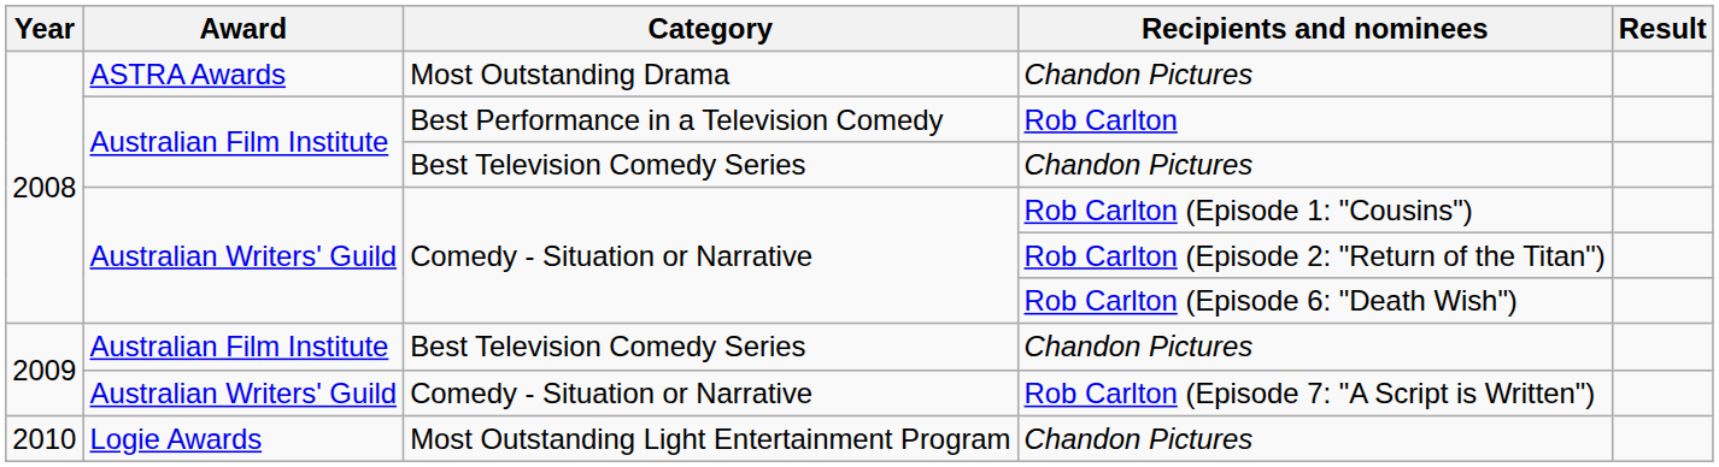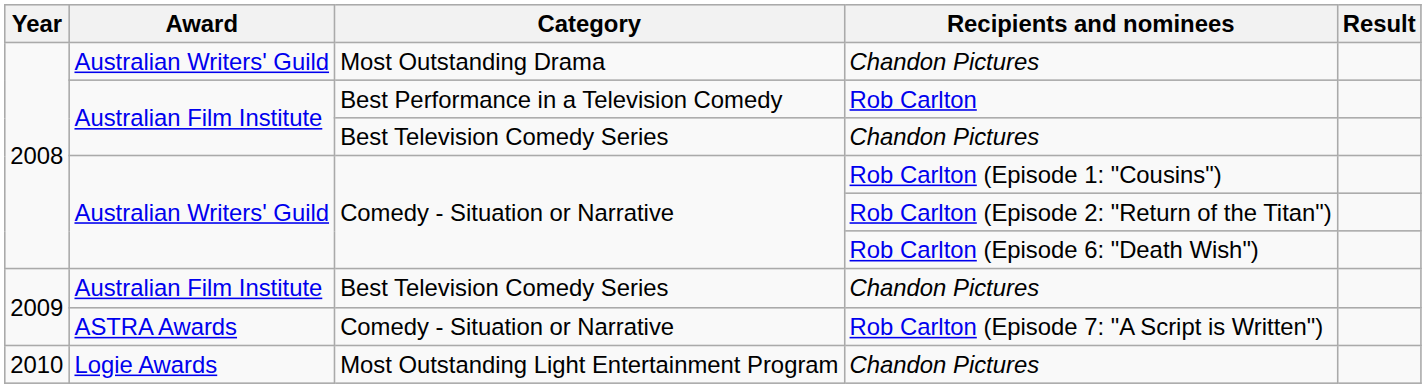Most Outstanding Drama / Chandon Pictures | Award: ASTRA Awards -> Australian Writers' Guild
Rob Carlton (Episode 7: "A Script is Written") | Award: Australian Writers' Guild -> ASTRA Awards
